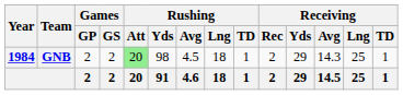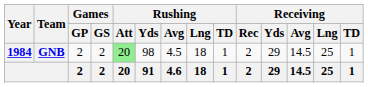GNB | Receiving / Avg: 14.3 -> 14.5
